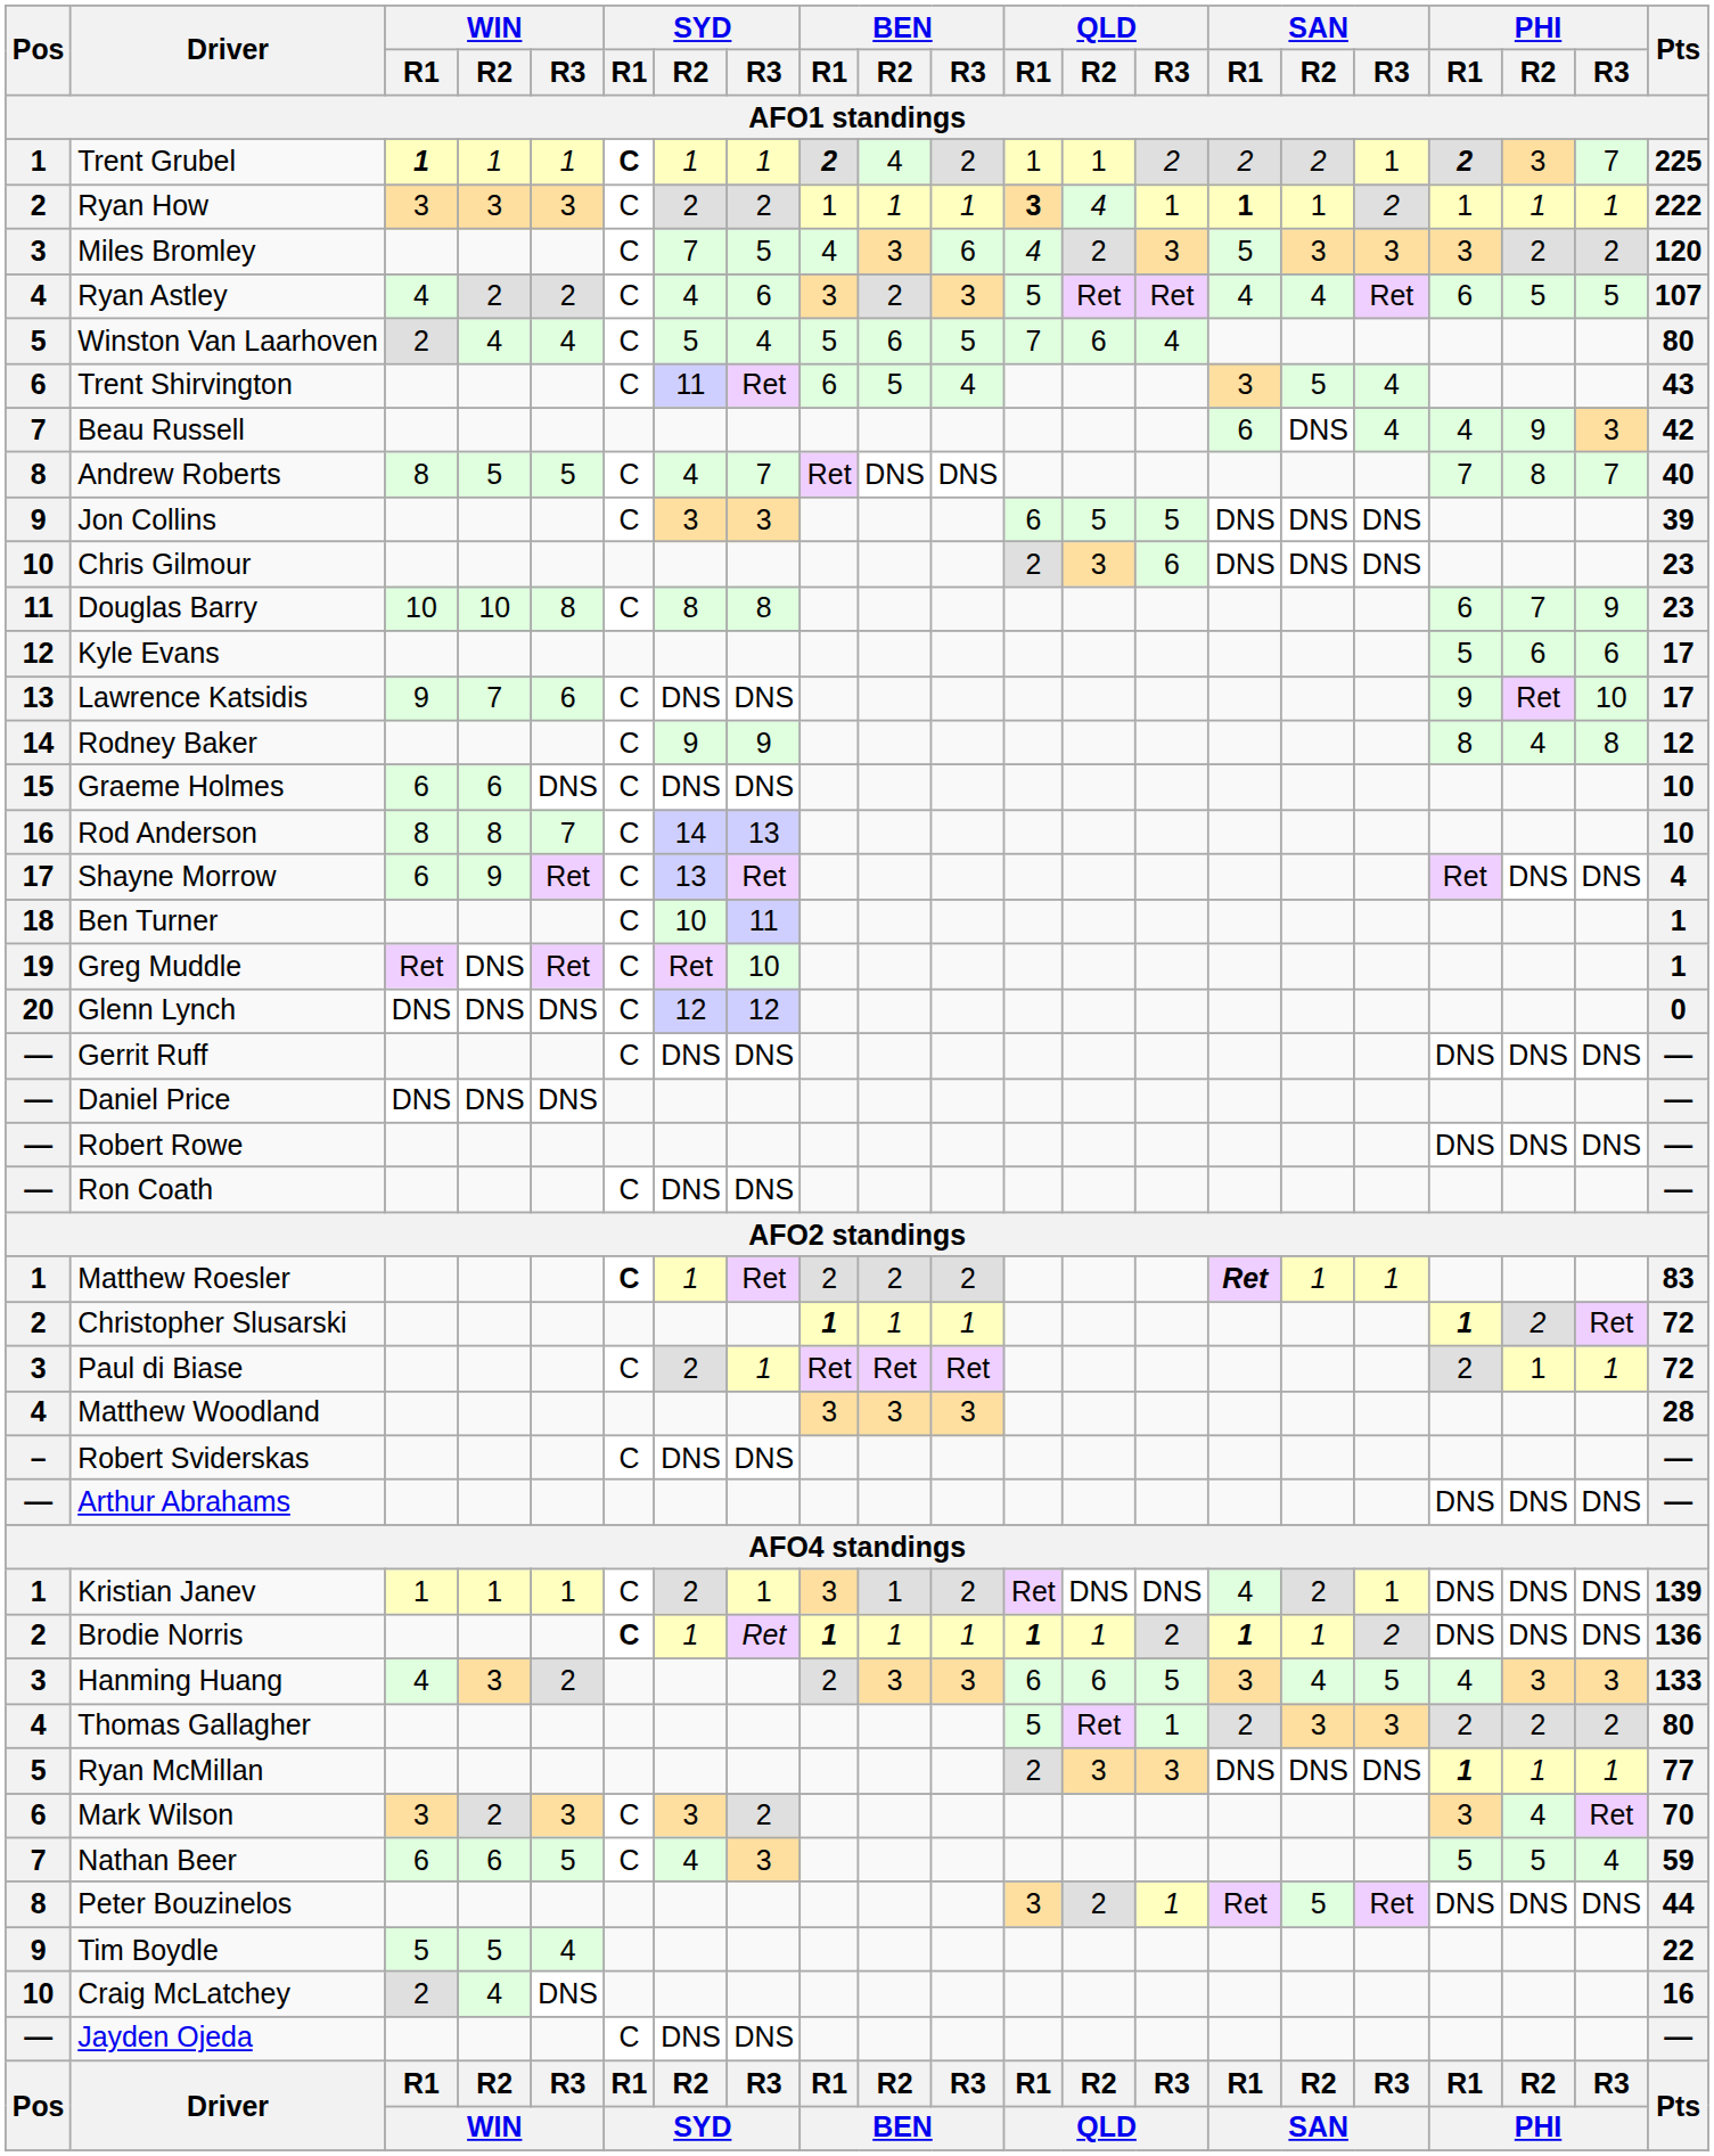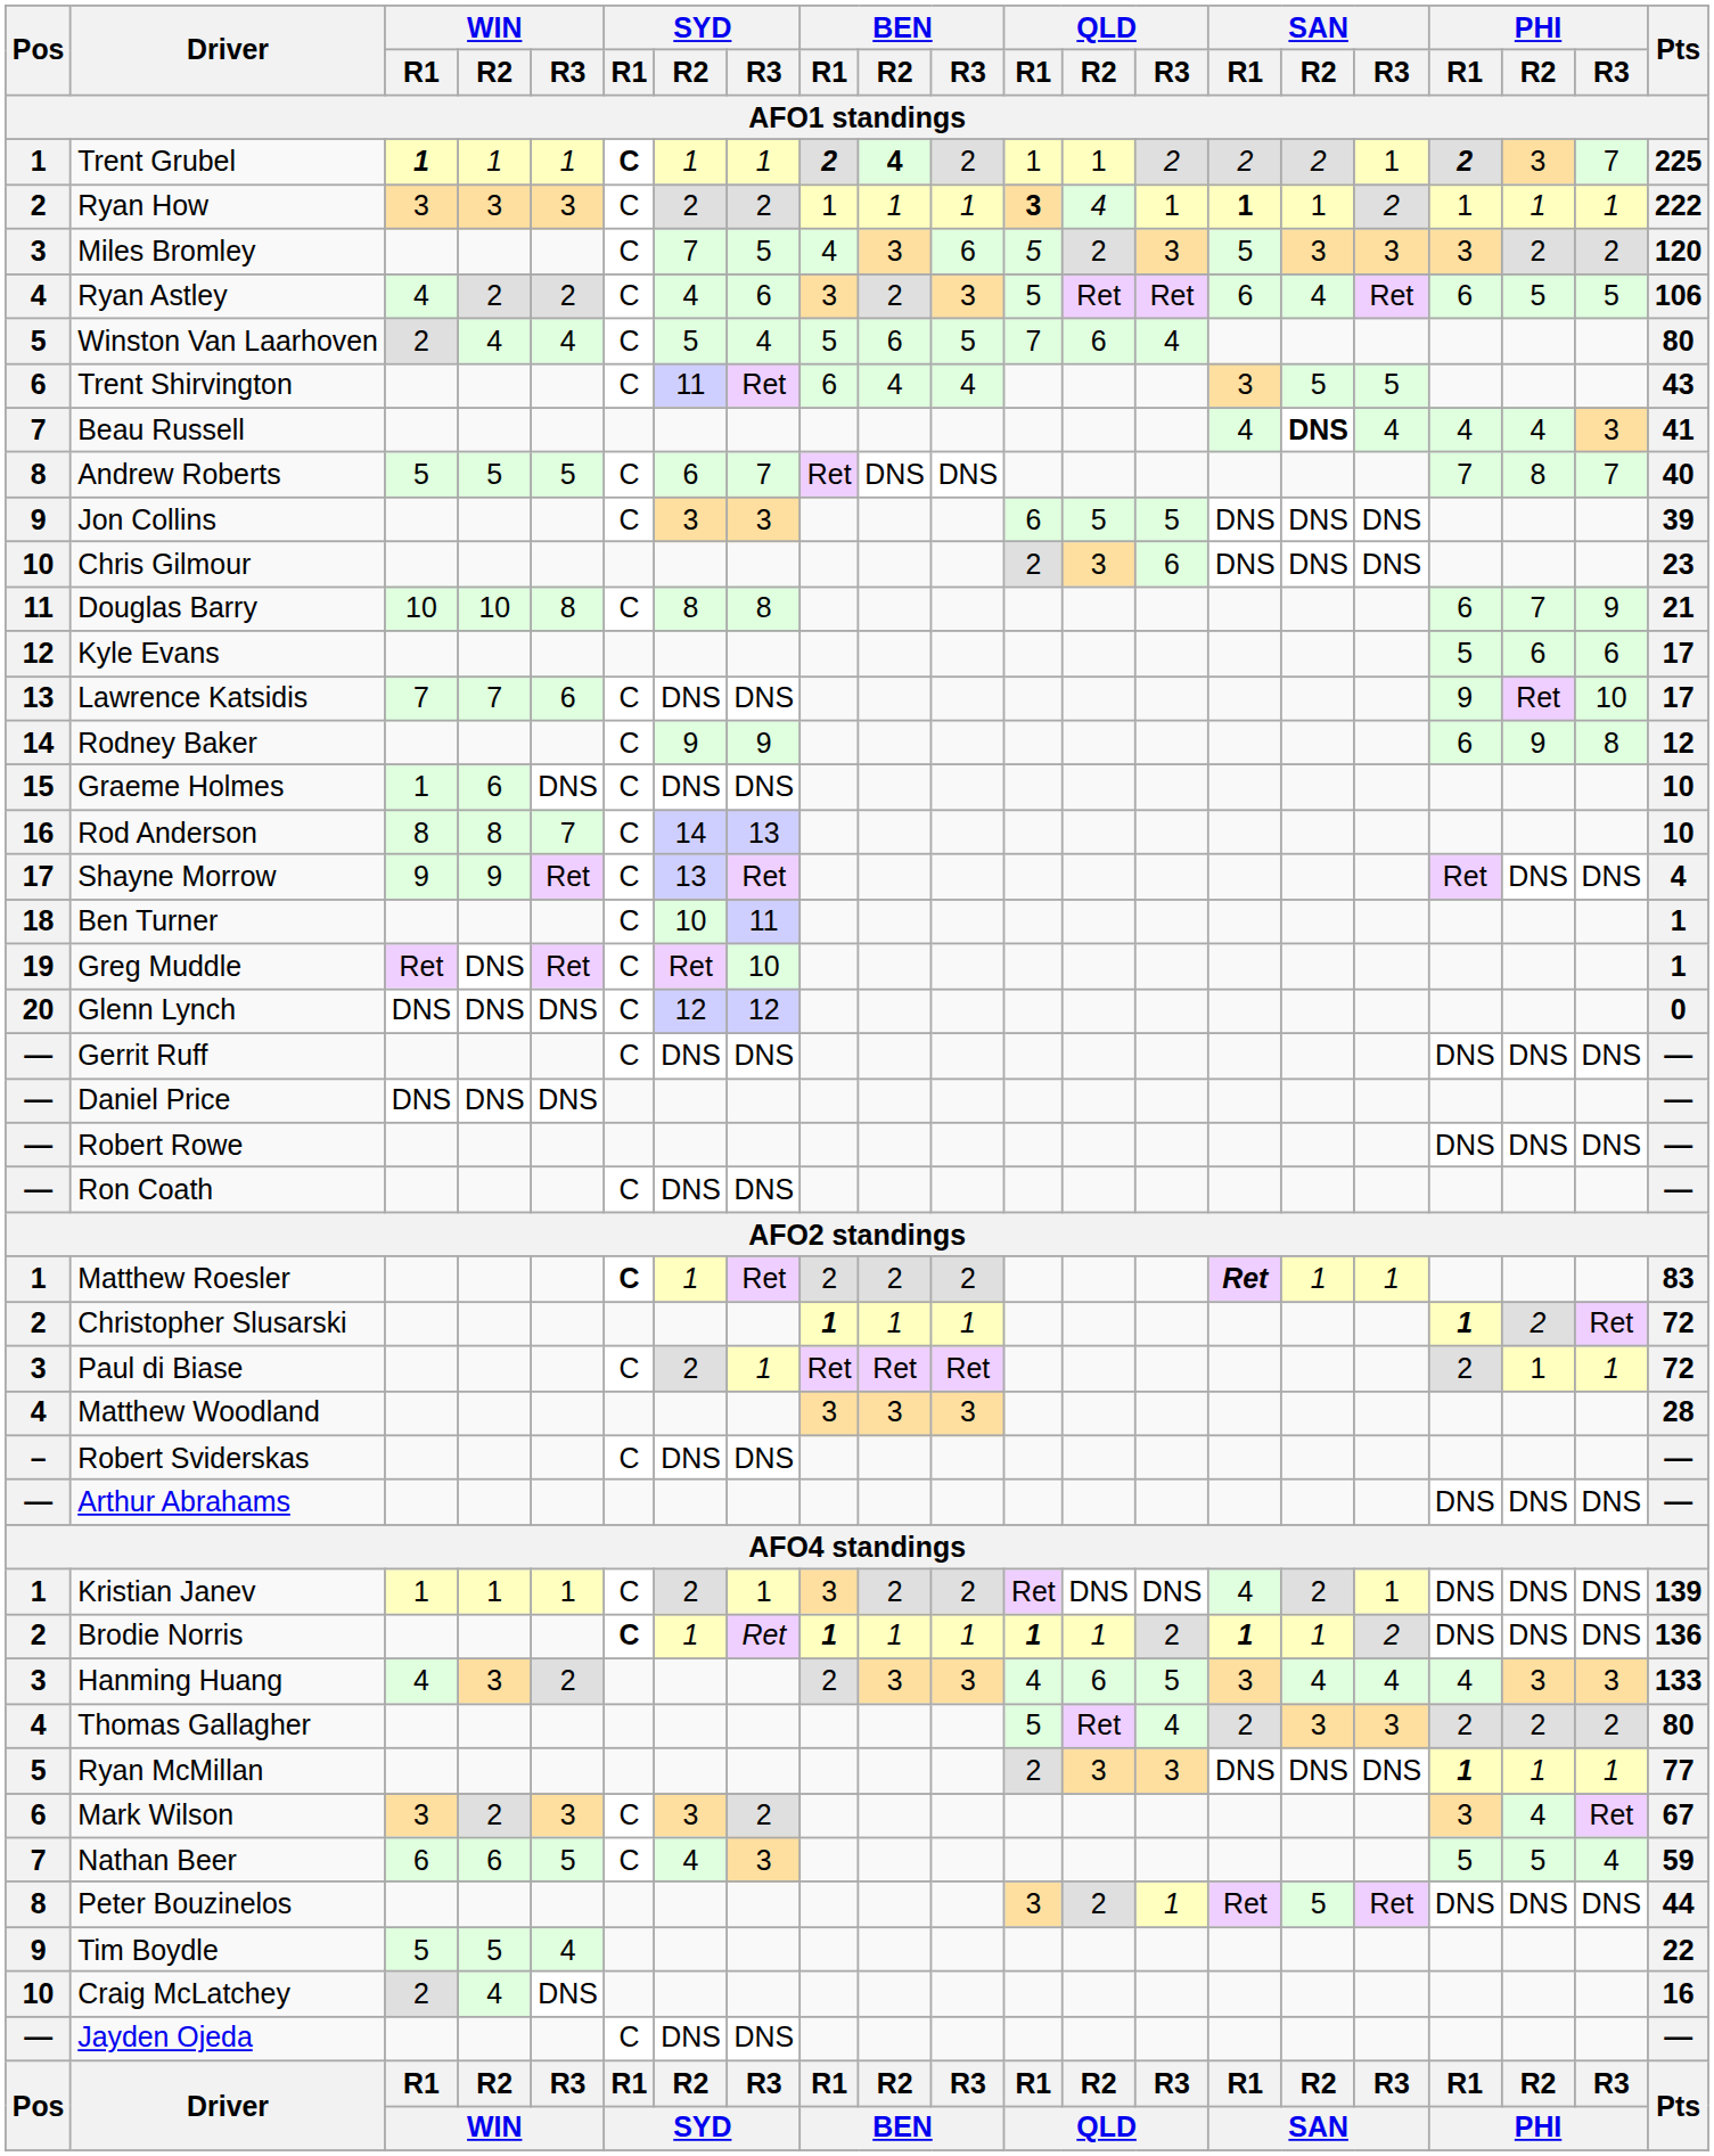Trent Grubel | BEN / R2: normal -> bold
Miles Bromley | QLD / R1: 4 -> 5
Ryan Astley | SAN / R1: 4 -> 6
Ryan Astley | Pts: 107 -> 106
Trent Shirvington | BEN / R2: 5 -> 4
Trent Shirvington | SAN / R3: 4 -> 5
Beau Russell | SAN / R1: 6 -> 4
Beau Russell | SAN / R2: normal -> bold
Beau Russell | PHI / R2: 9 -> 4
Beau Russell | Pts: 42 -> 41
Andrew Roberts | WIN / R1: 8 -> 5
Andrew Roberts | SYD / R2: 4 -> 6
Douglas Barry | Pts: 23 -> 21
Lawrence Katsidis | WIN / R1: 9 -> 7
Rodney Baker | PHI / R1: 8 -> 6
Rodney Baker | PHI / R2: 4 -> 9
Graeme Holmes | WIN / R1: 6 -> 1
Shayne Morrow | WIN / R1: 6 -> 9
Kristian Janev | BEN / R2: 1 -> 2
Hanming Huang | QLD / R1: 6 -> 4
Hanming Huang | SAN / R3: 5 -> 4
Thomas Gallagher | QLD / R3: 1 -> 4
Mark Wilson | Pts: 70 -> 67
